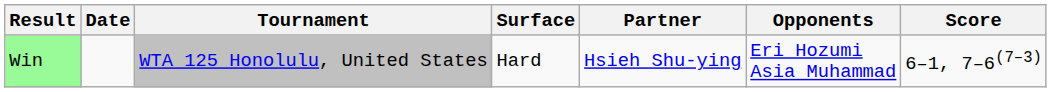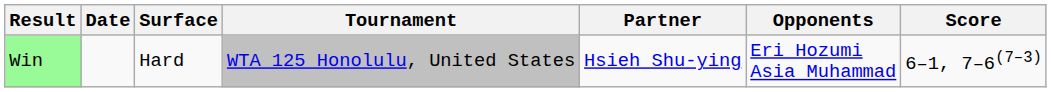columns swapped: Tournament <-> Surface
